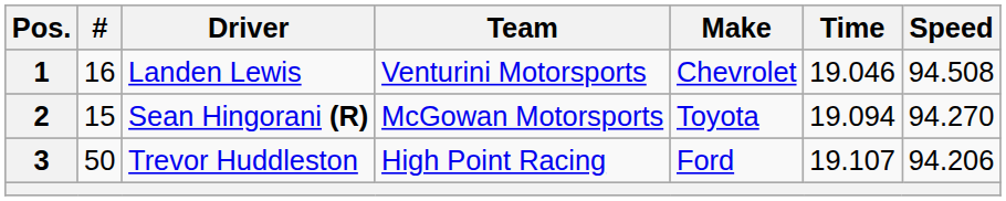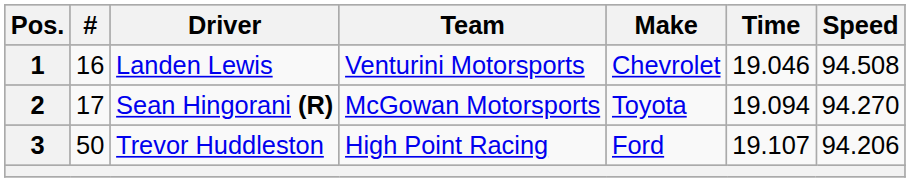2 | #: 15 -> 17
